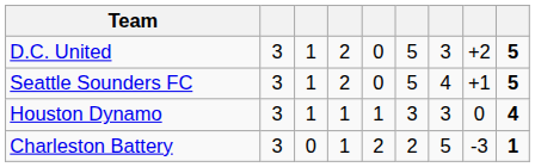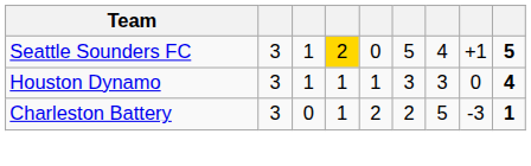- row: D.C. United | 3 | 1 | 2 | 0 | 5 | 3 | +2 | 5
Seattle Sounders FC | column 4: no background -> gold background
